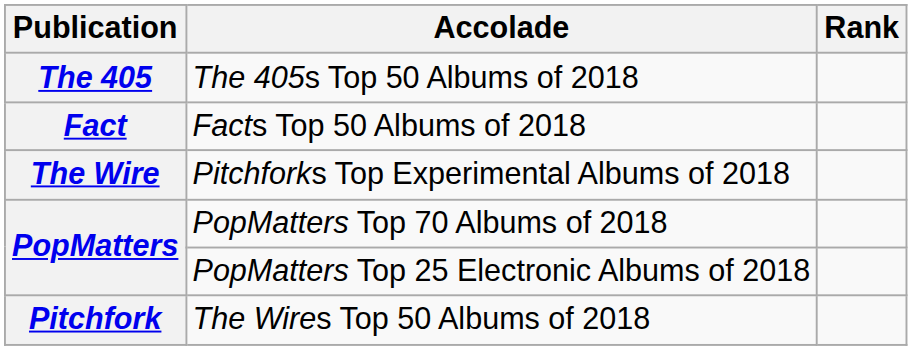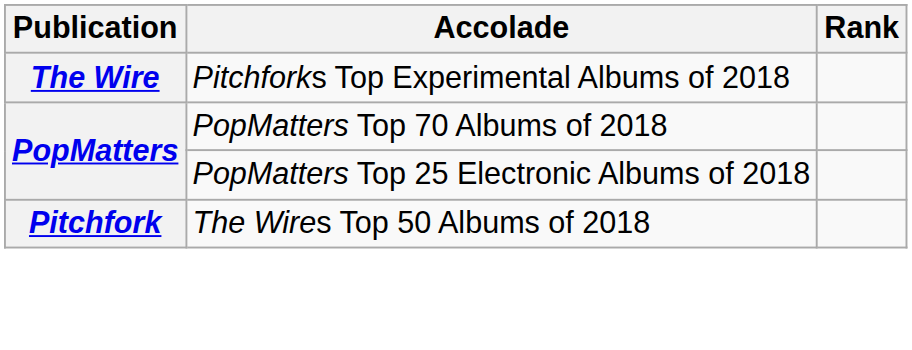- row: The 405 | The 405s Top 50 Albums of 2018
- row: Fact | Facts Top 50 Albums of 2018
